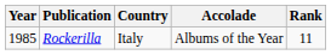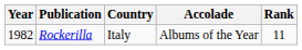Rockerilla | Year: 1985 -> 1982
